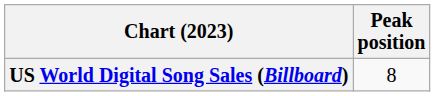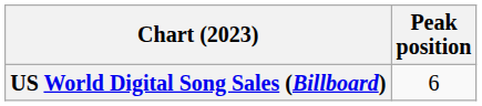US World Digital Song Sales (Billboard) | Peak position: 8 -> 6
